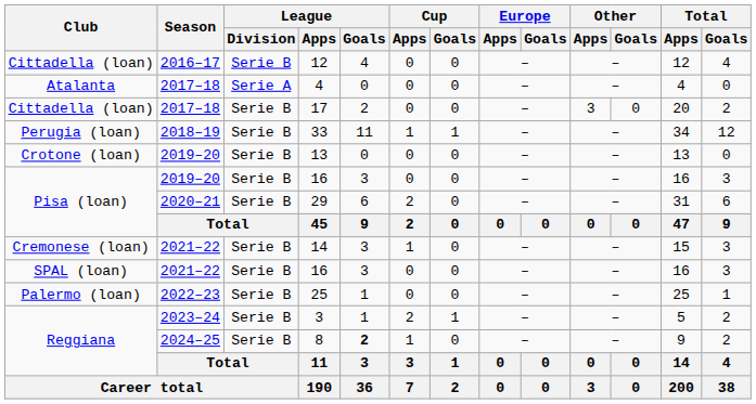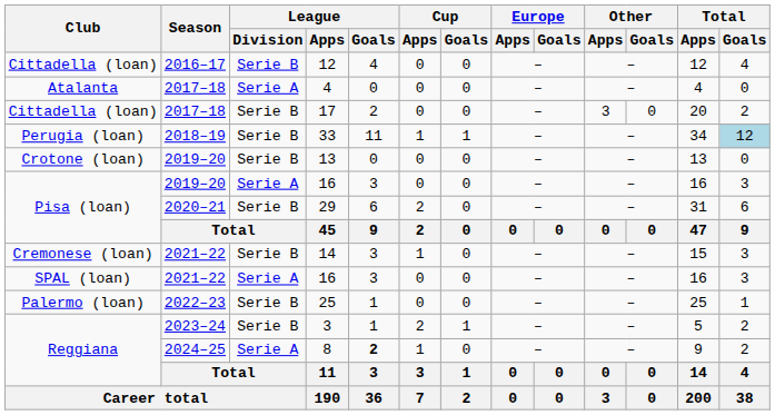33 | Total / Goals: no background -> lightblue background
Pisa (loan) / 16 | League / Division: Serie B -> Serie A
SPAL (loan) / 16 | League / Division: Serie B -> Serie A
8 | League / Division: Serie B -> Serie A
